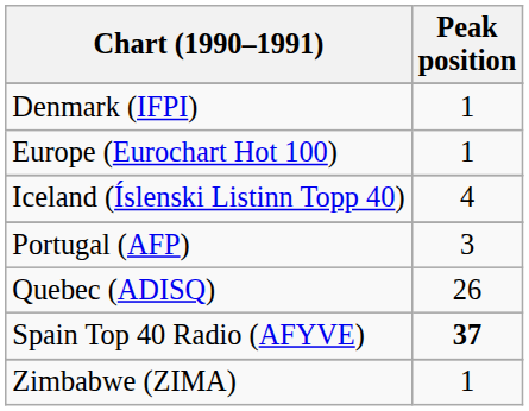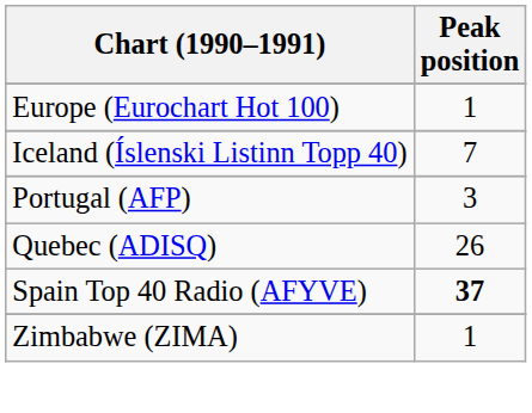- row: Denmark (IFPI) | 1
Iceland (Íslenski Listinn Topp 40) | Peak position: 4 -> 7
